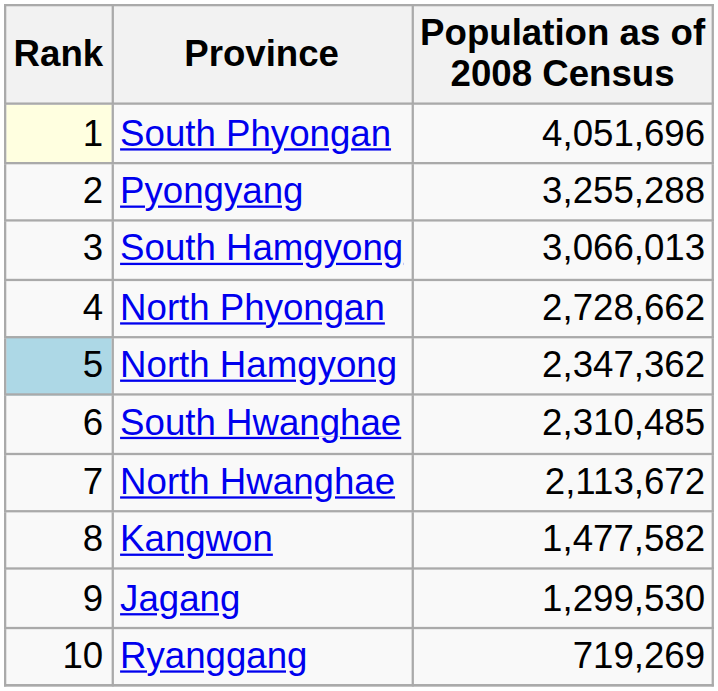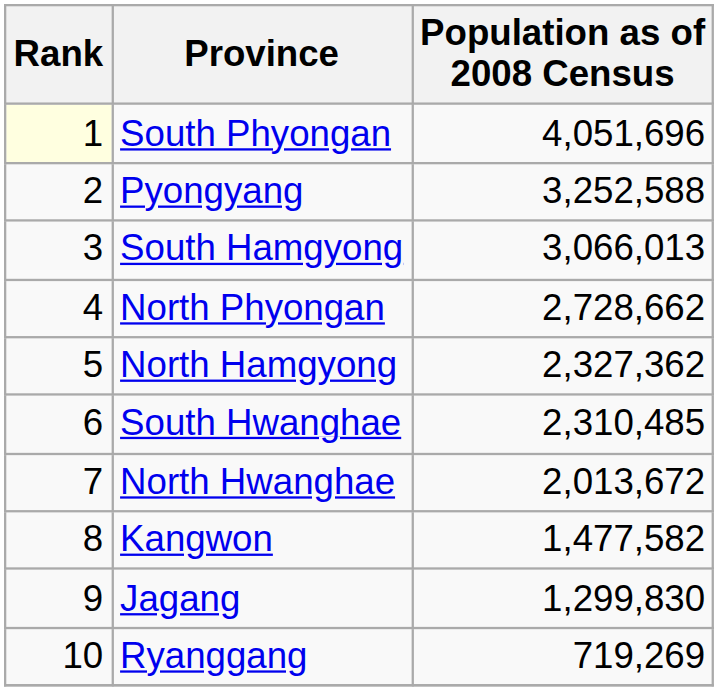Pyongyang | Population as of 2008 Census: 3,255,288 -> 3,252,588
North Hamgyong | Rank: lightblue background -> no background
North Hamgyong | Population as of 2008 Census: 2,347,362 -> 2,327,362
North Hwanghae | Population as of 2008 Census: 2,113,672 -> 2,013,672
Jagang | Population as of 2008 Census: 1,299,530 -> 1,299,830
